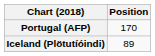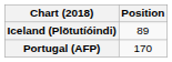rows swapped: Iceland (Plötutíóindi) <-> Portugal (AFP)
